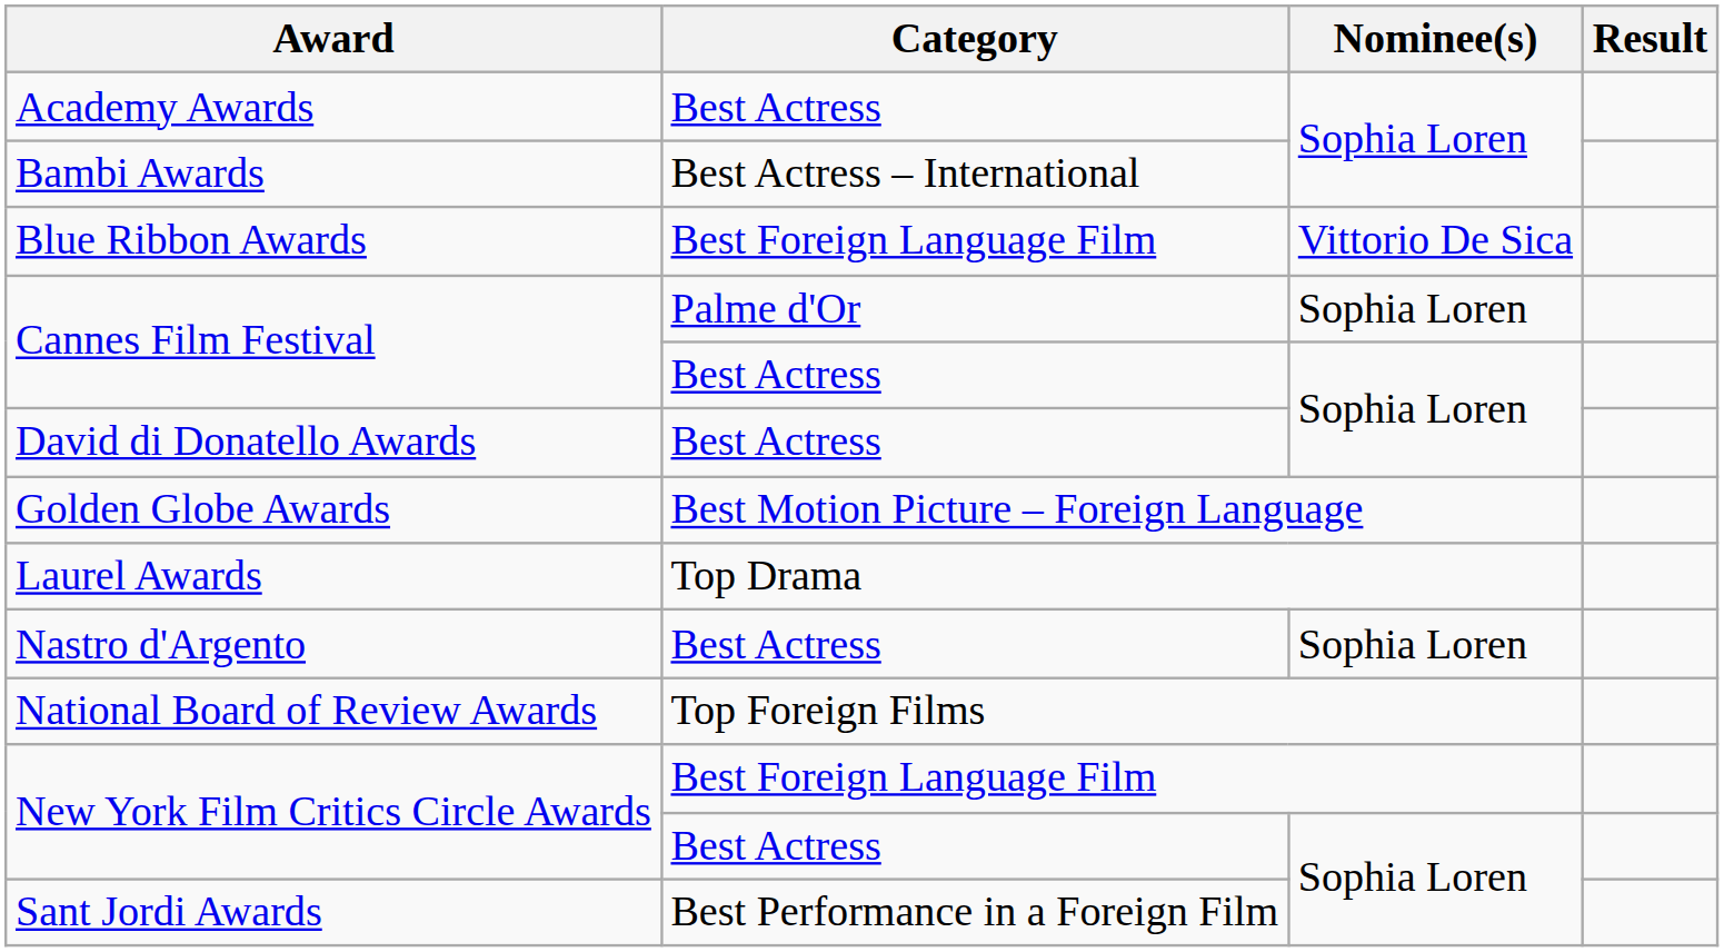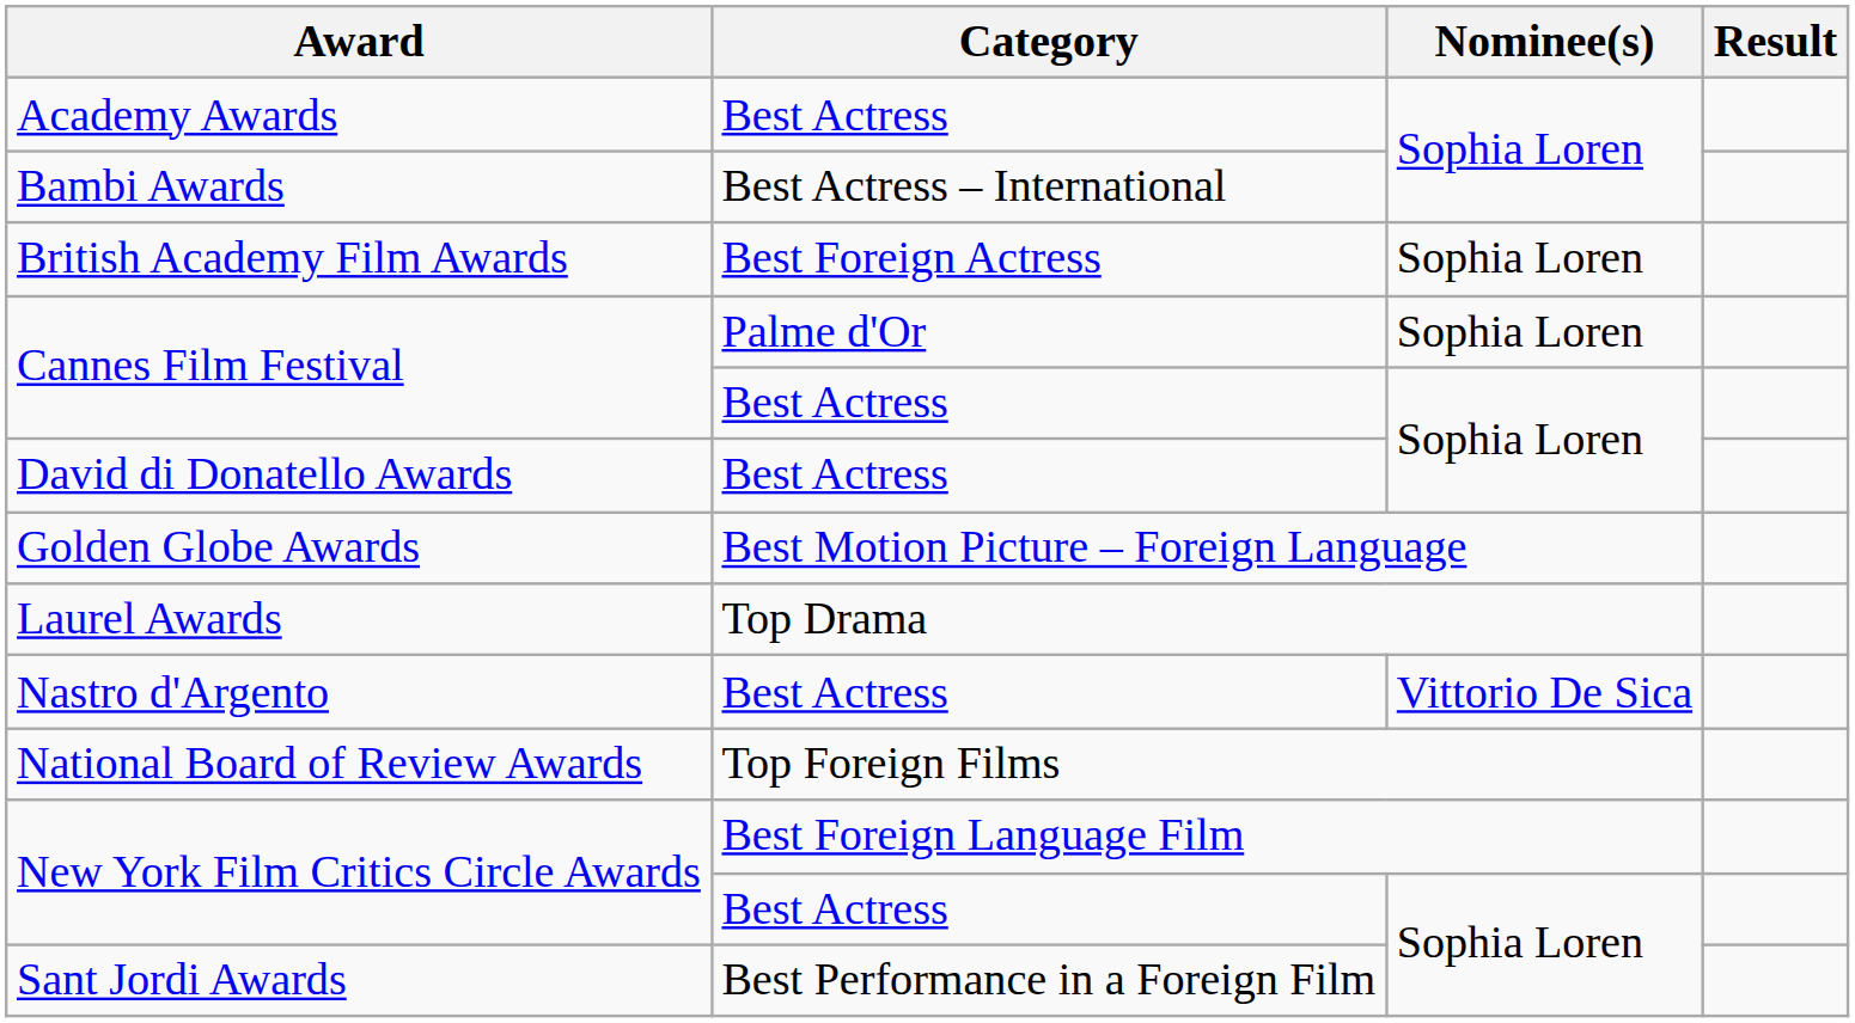- row: Blue Ribbon Awards | Best Foreign Language Film | Vittorio De Sica
+ row: British Academy Film Awards | Best Foreign Actress | Sophia Loren
Nastro d'Argento | Nominee(s): Sophia Loren -> Vittorio De Sica
